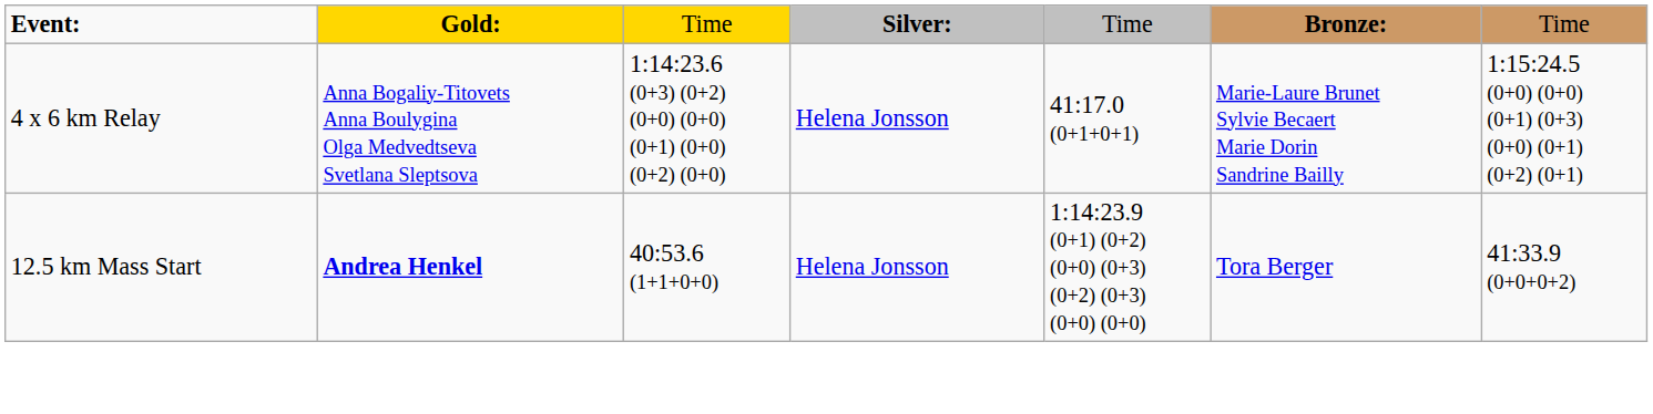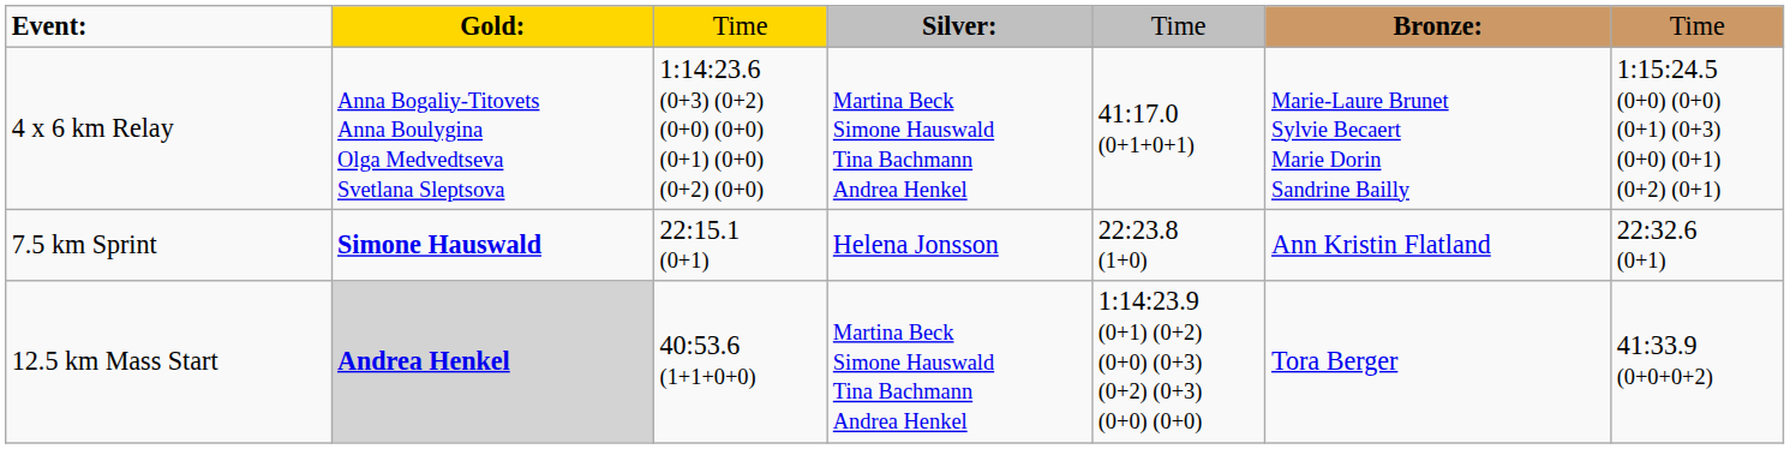4 x 6 km Relay | column 4: Helena Jonsson -> Martina Beck Simone Hauswald Tina Bachmann Andrea Henkel
+ row: 7.5 km Sprint | Simone Hauswald | 22:15.1 (0+1) | Helena Jonsson | 22:23.8 (1+0) | Ann Kristin Flatland | 22:32.6 (0+1)
12.5 km Mass Start | column 2: no background -> lightgrey background
12.5 km Mass Start | column 4: Helena Jonsson -> Martina Beck Simone Hauswald Tina Bachmann Andrea Henkel
